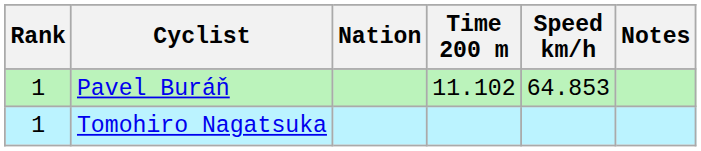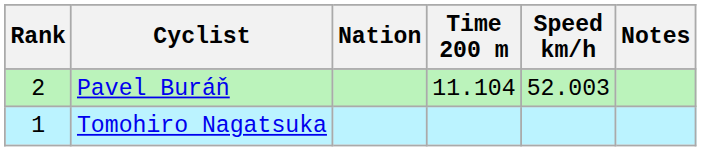Pavel Buráň | Rank: 1 -> 2
Pavel Buráň | Time 200 m: 11.102 -> 11.104
Pavel Buráň | Speed km/h: 64.853 -> 52.003
